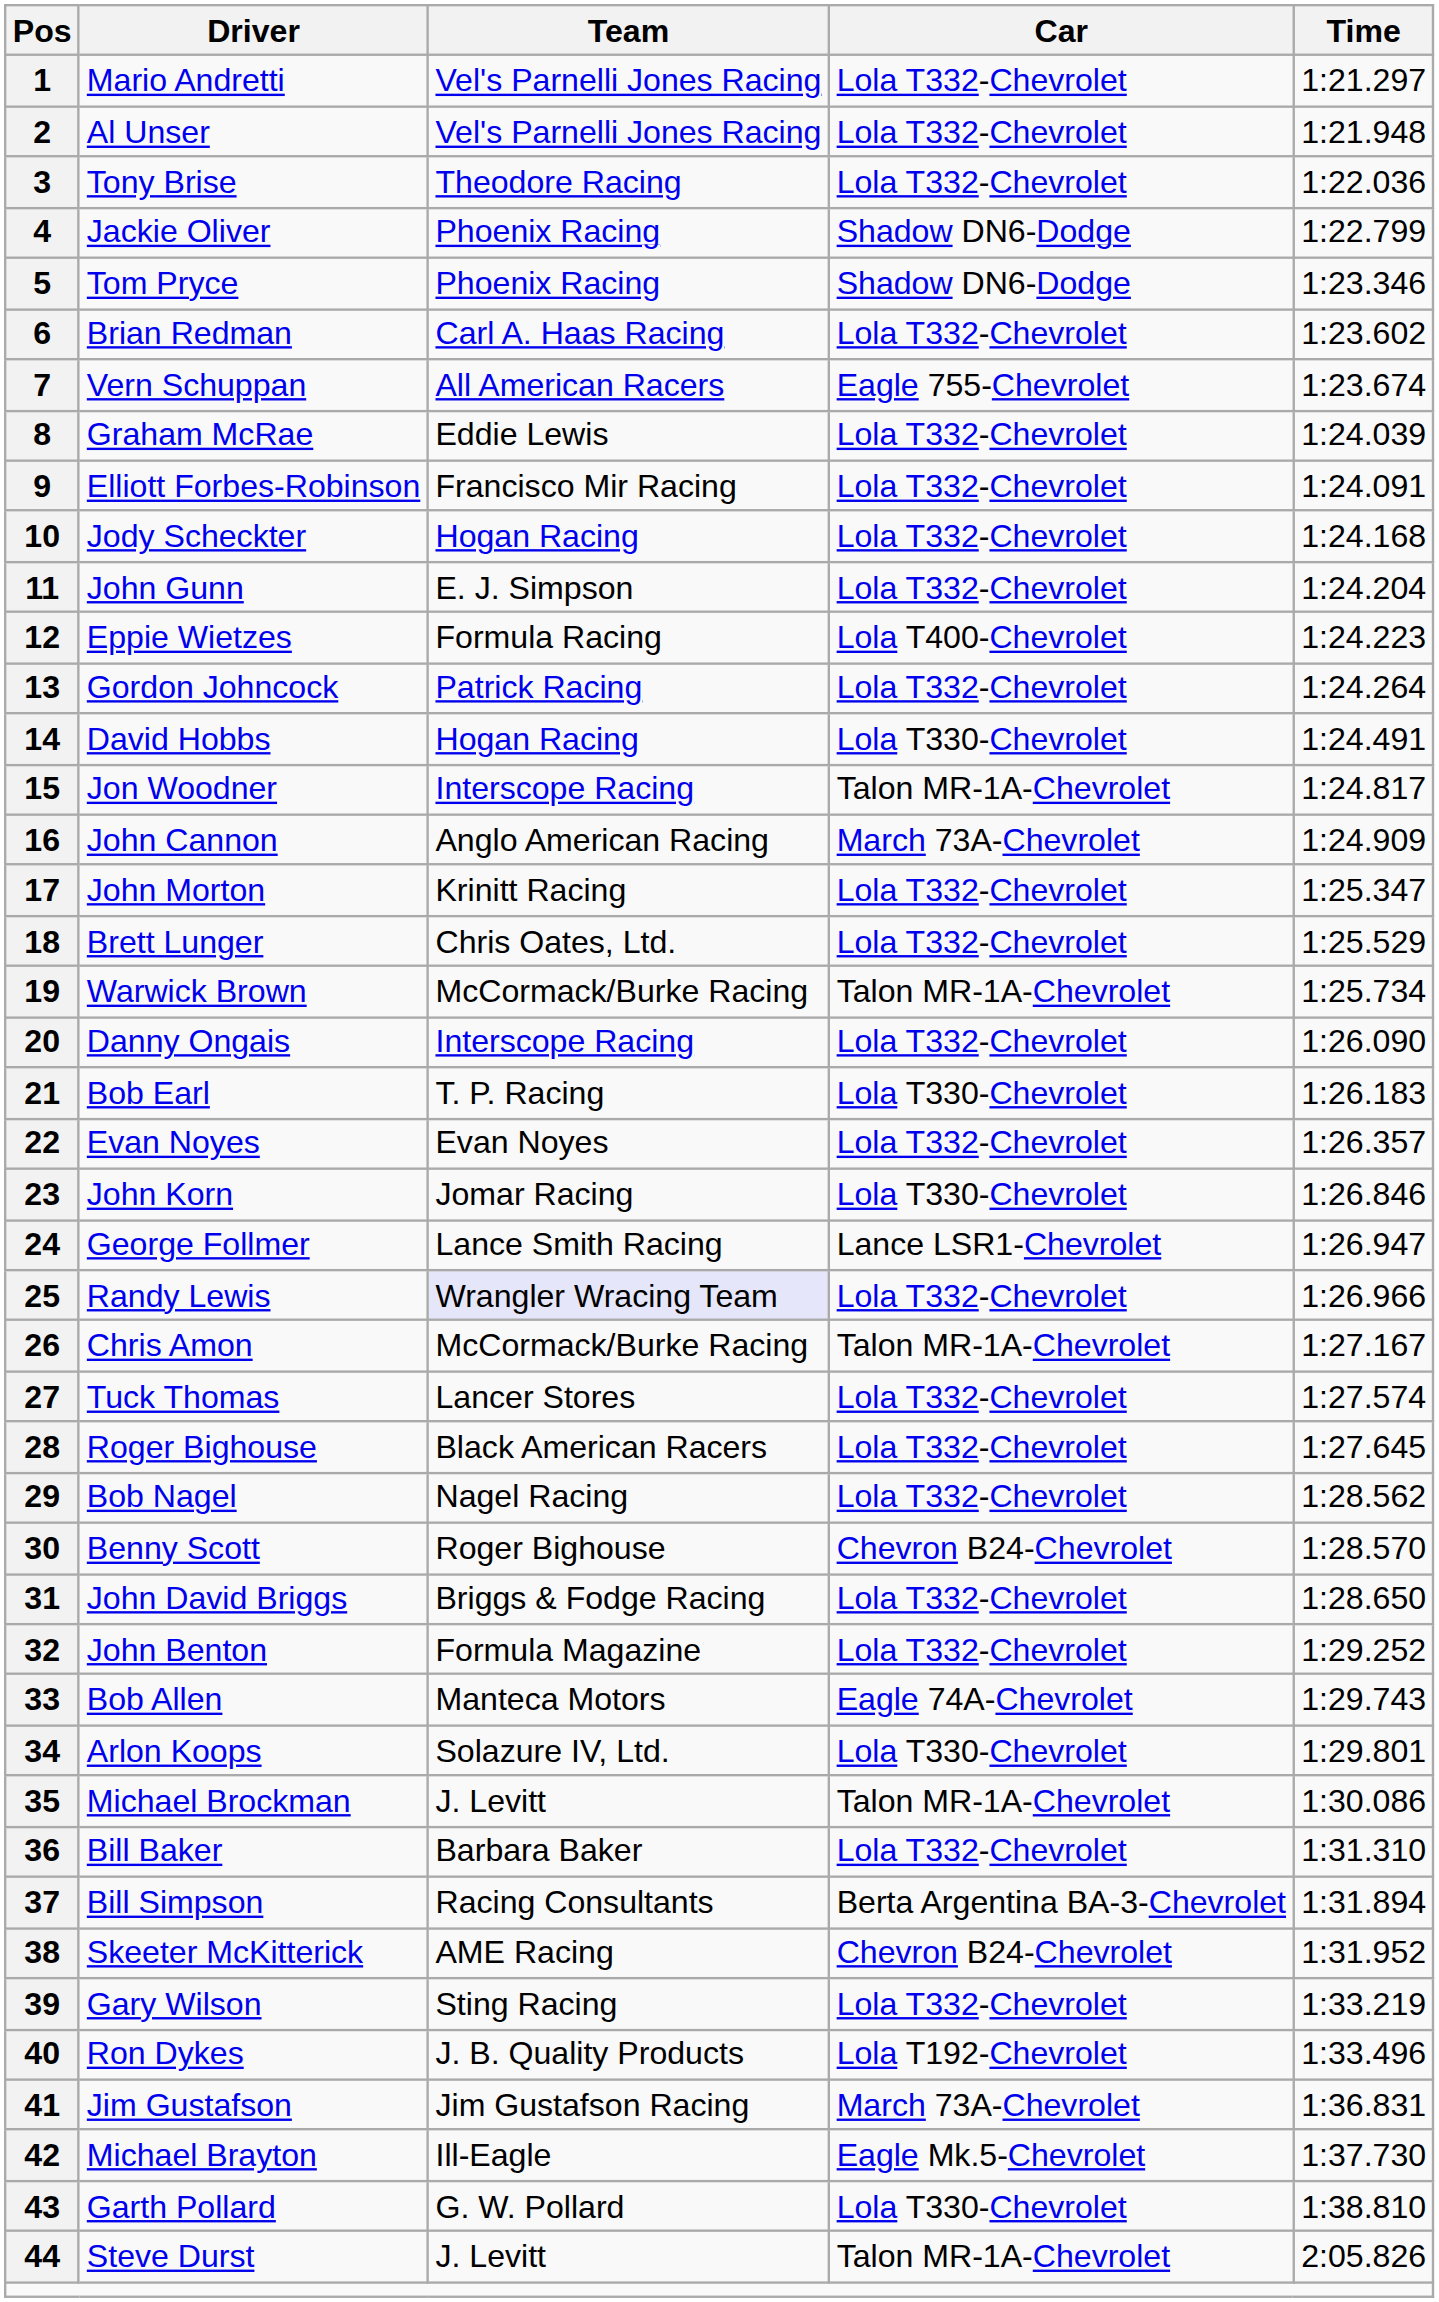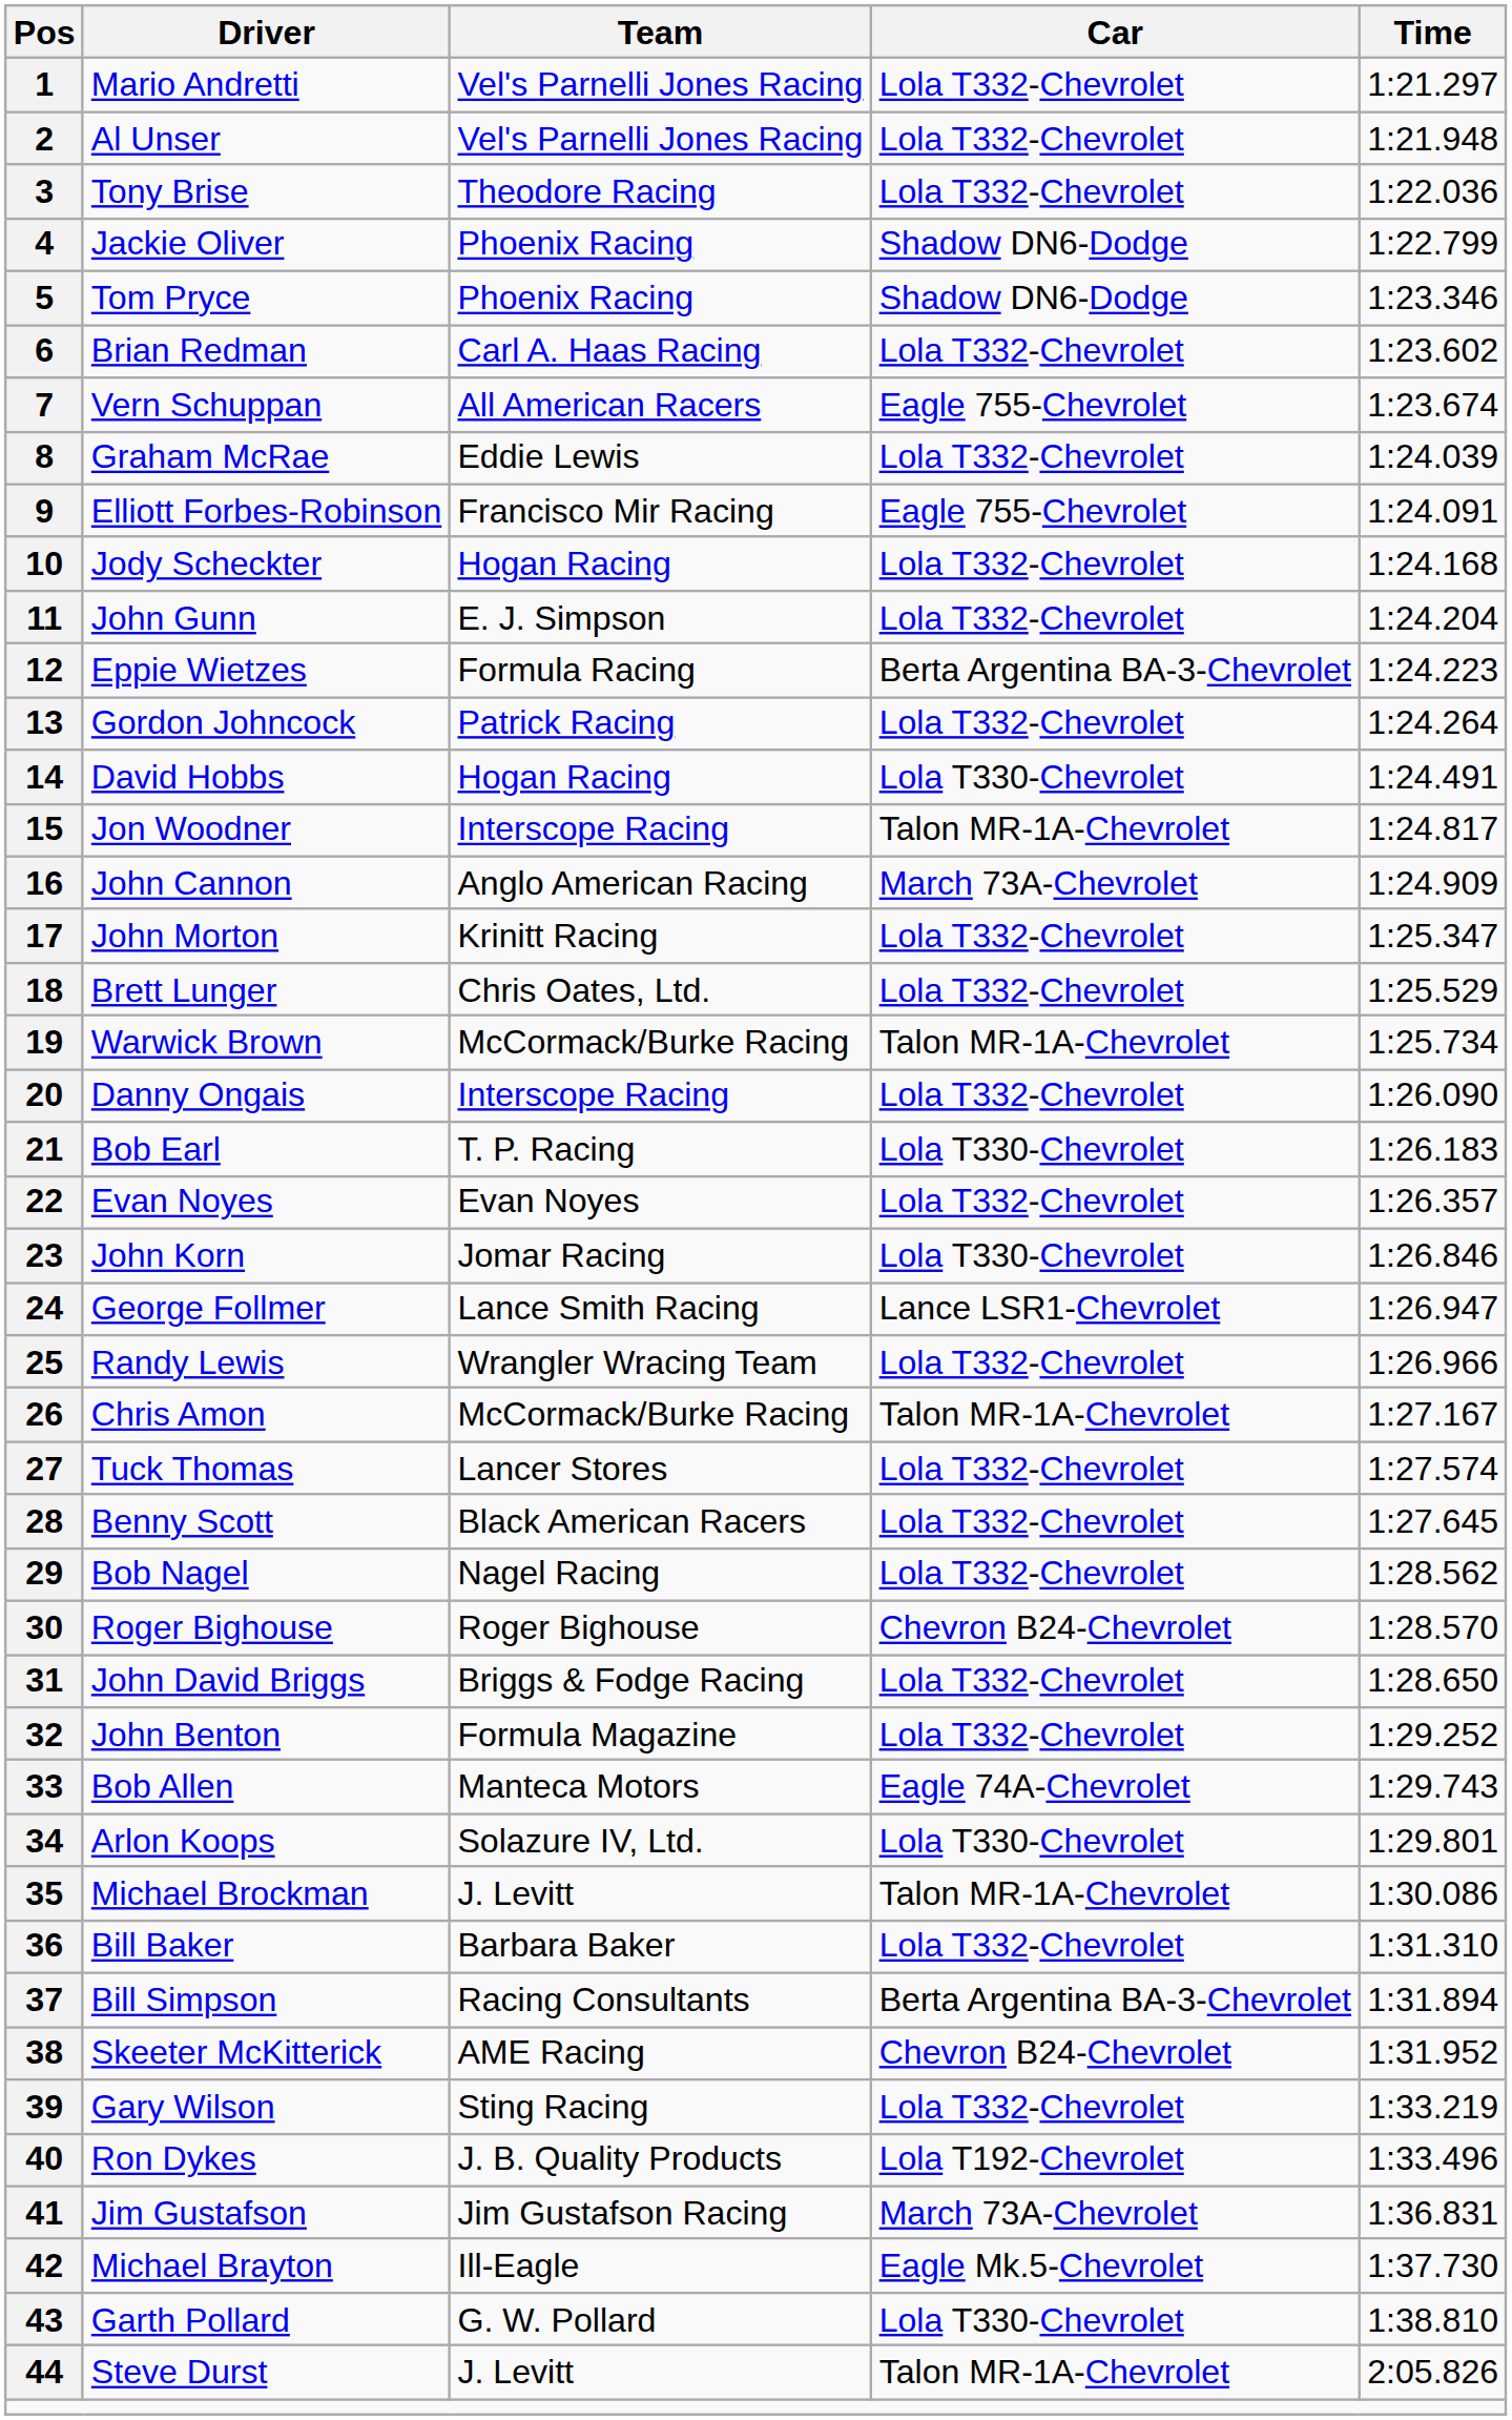9 | Car: Lola T332-Chevrolet -> Eagle 755-Chevrolet
12 | Car: Lola T400-Chevrolet -> Berta Argentina BA-3-Chevrolet
25 | Team: lavender background -> no background
28 | Driver: Roger Bighouse -> Benny Scott
30 | Driver: Benny Scott -> Roger Bighouse
